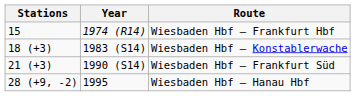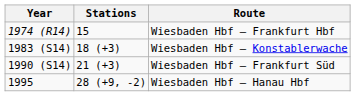columns swapped: Year <-> Stations
